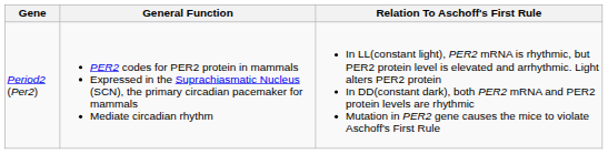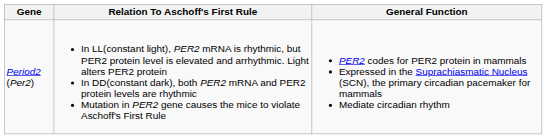columns swapped: General Function <-> Relation To Aschoff's First Rule
